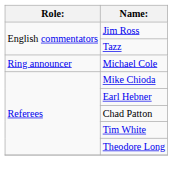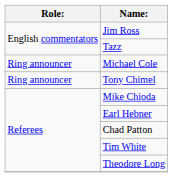+ row: Ring announcer | Tony Chimel
